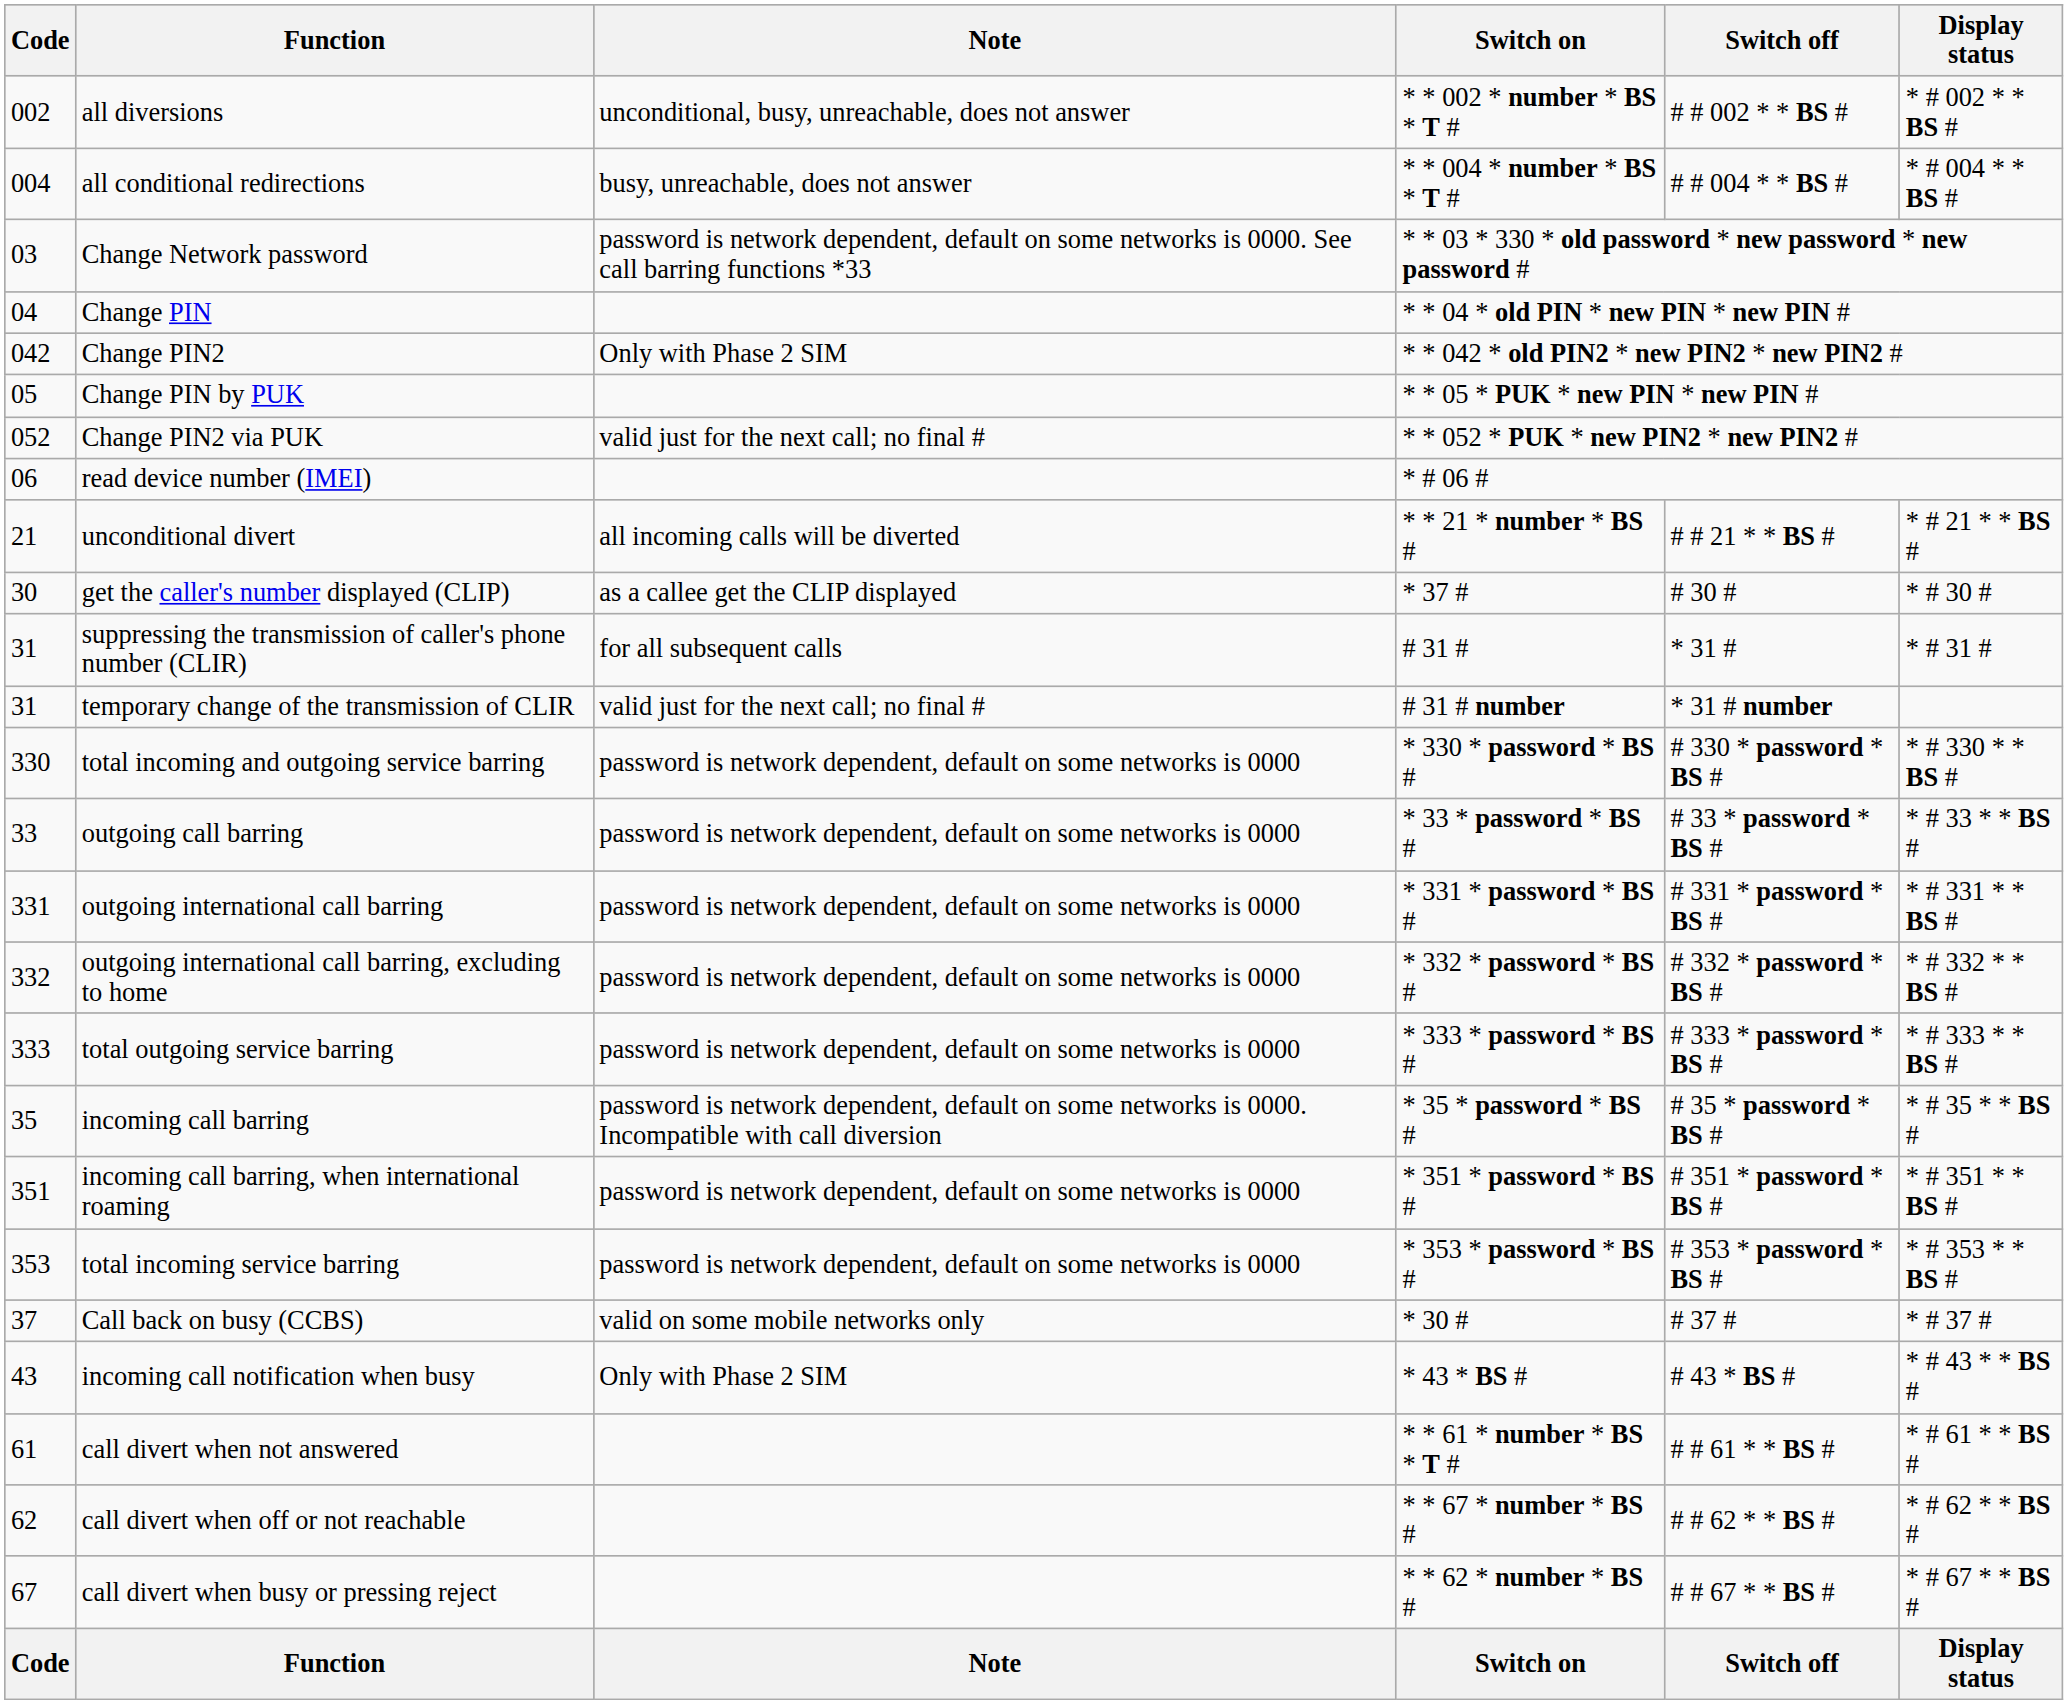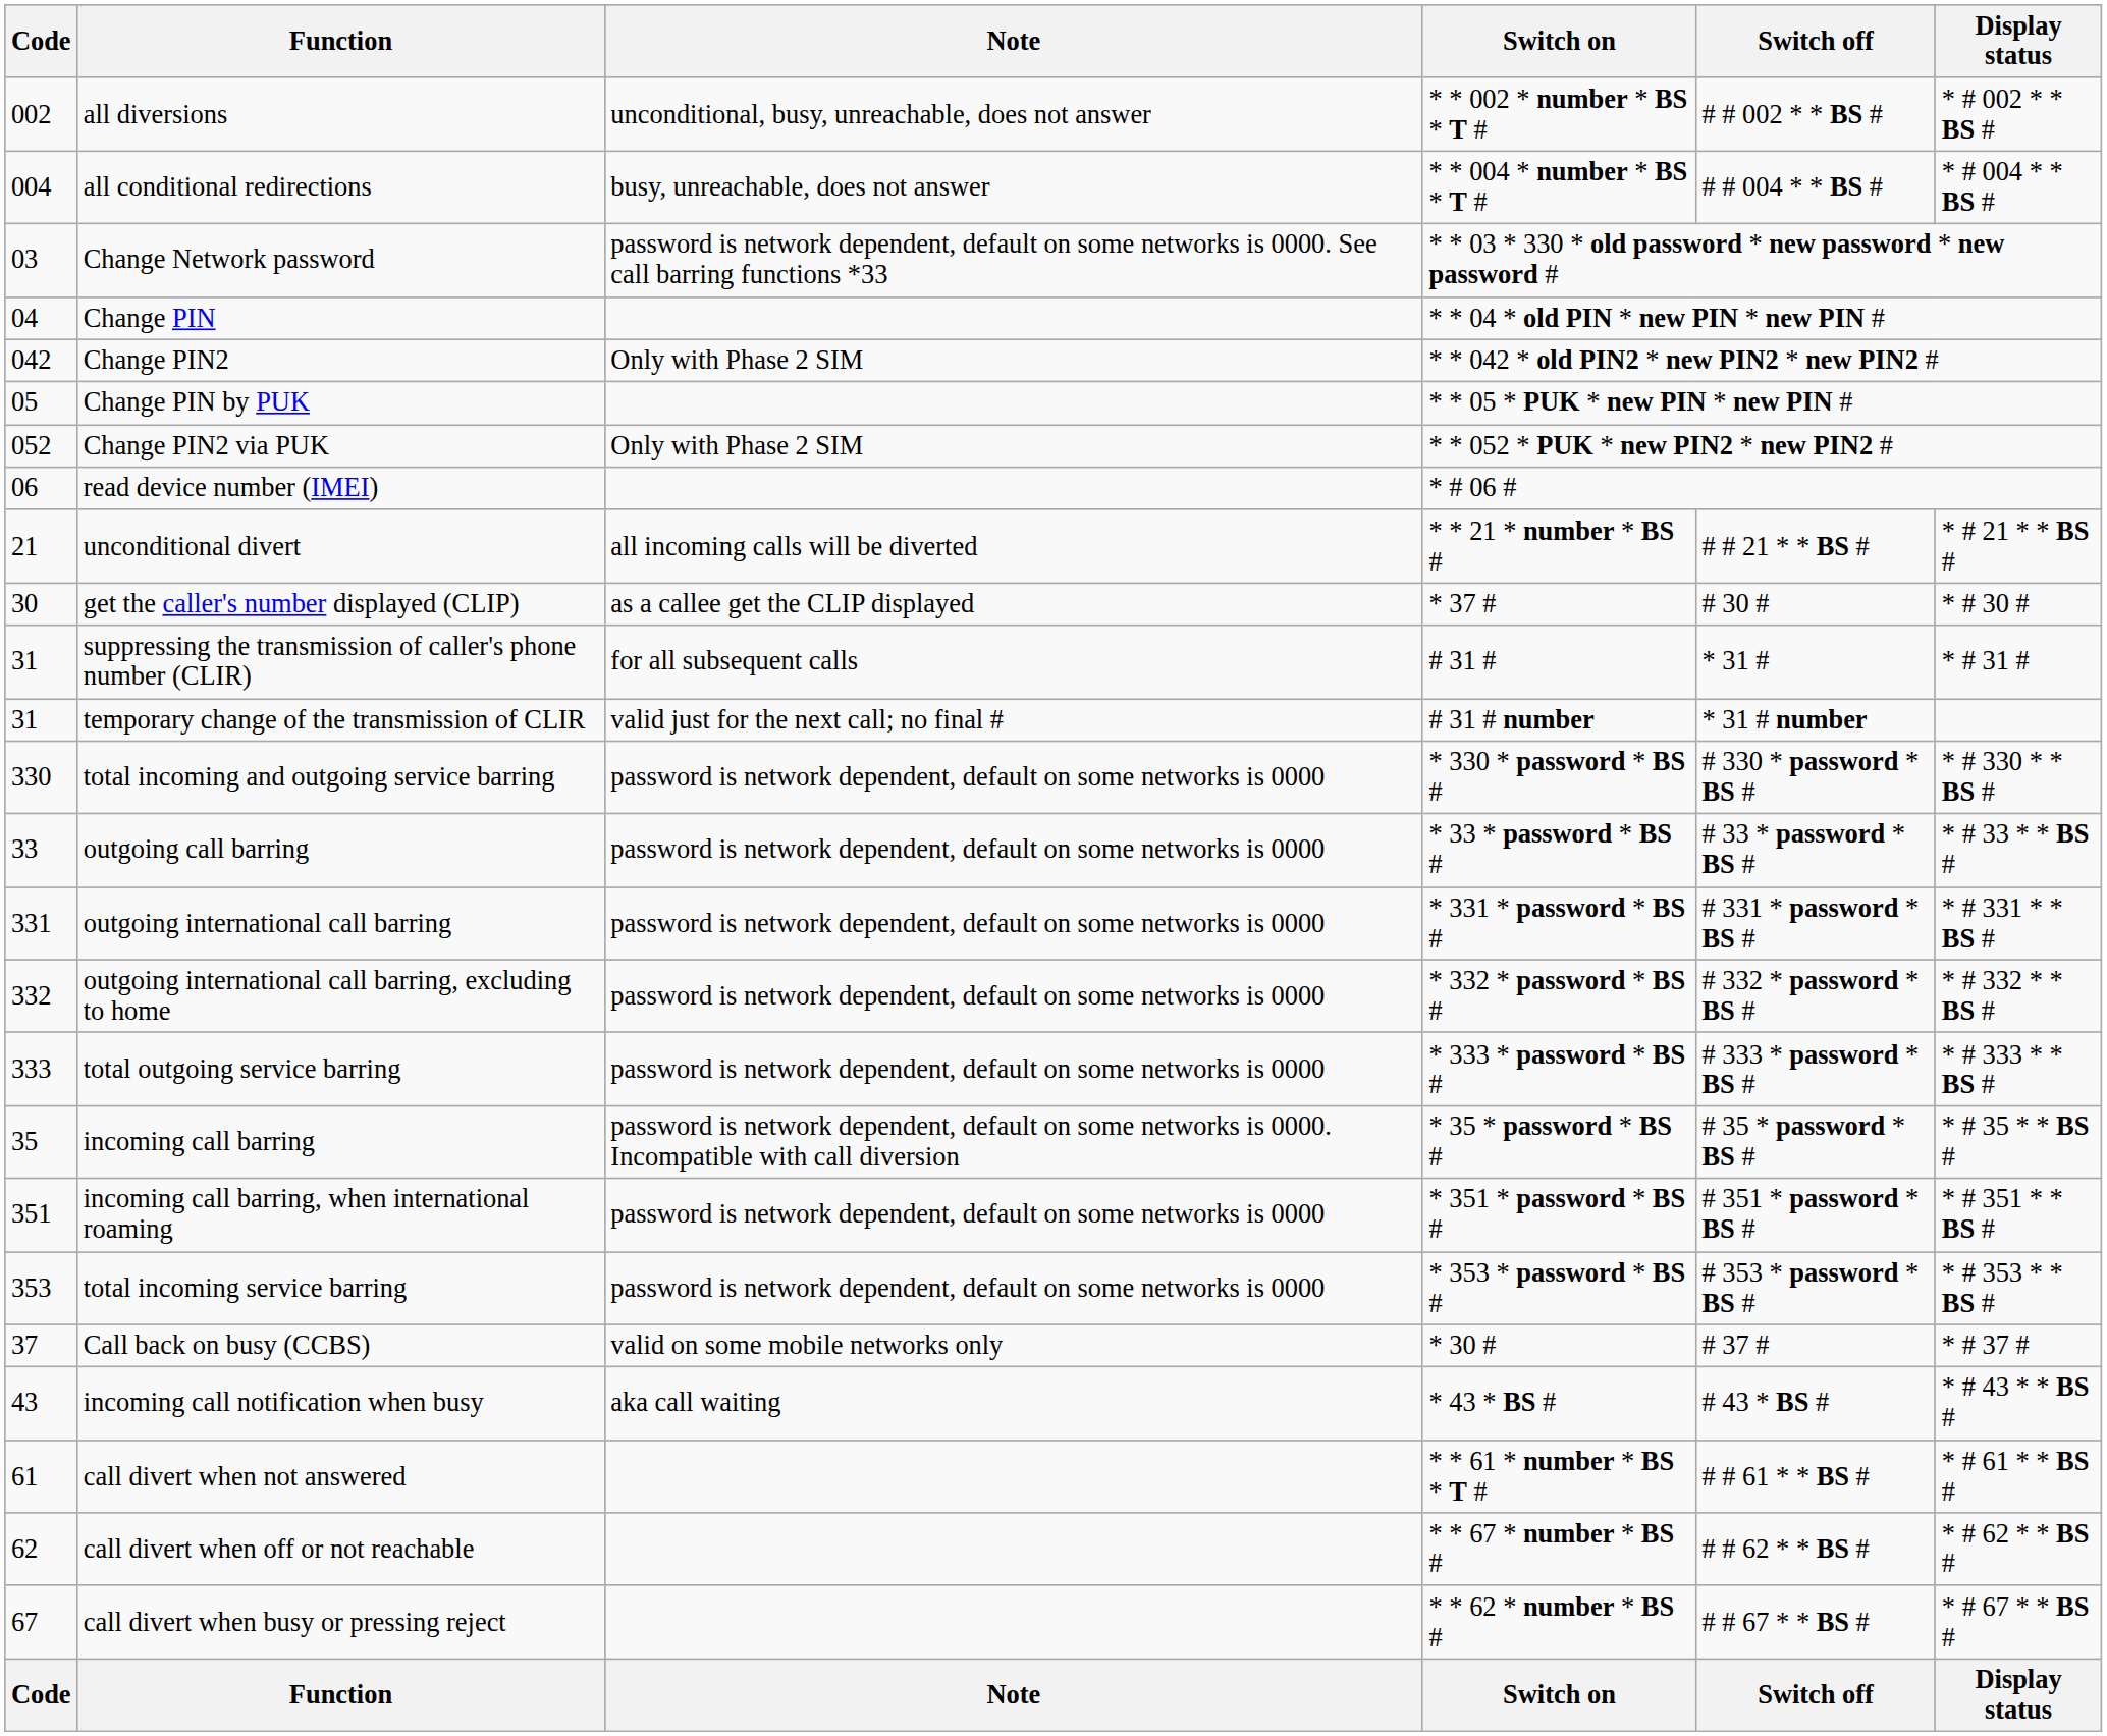Change PIN2 via PUK | Note: valid just for the next call; no final # -> Only with Phase 2 SIM
incoming call notification when busy | Note: Only with Phase 2 SIM -> aka call waiting
